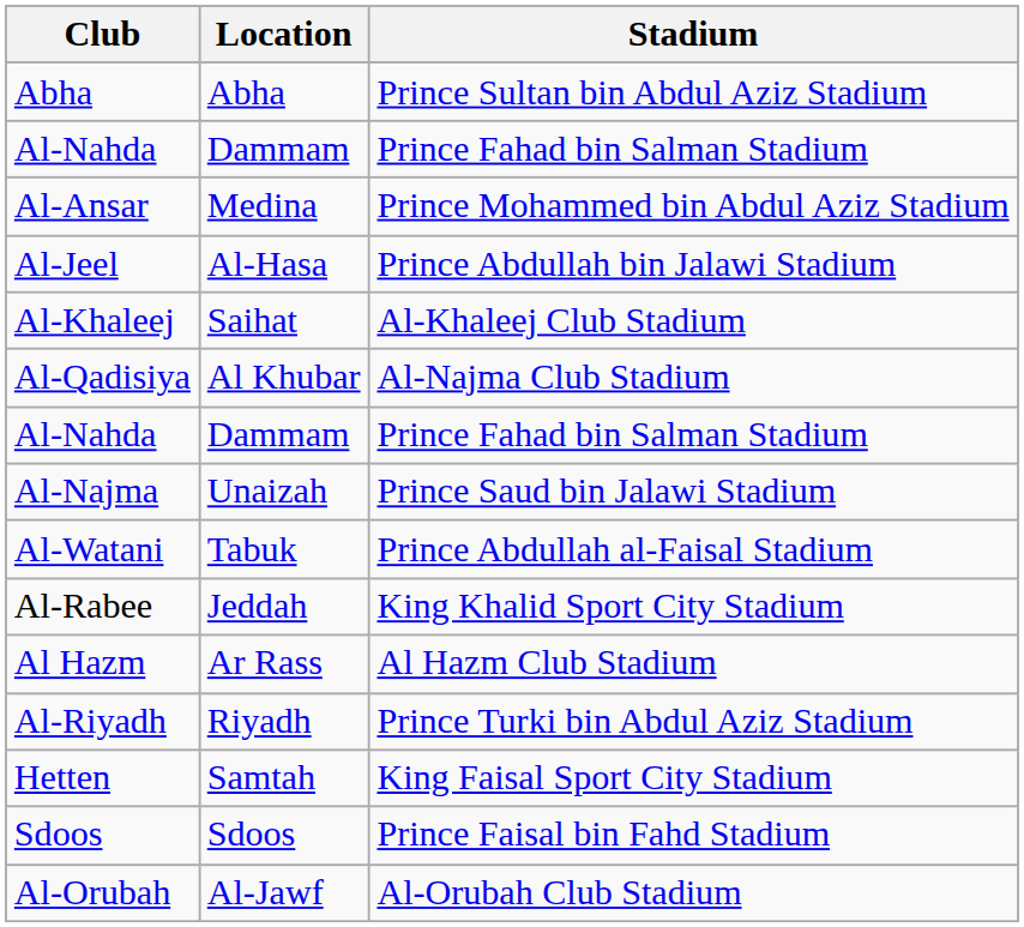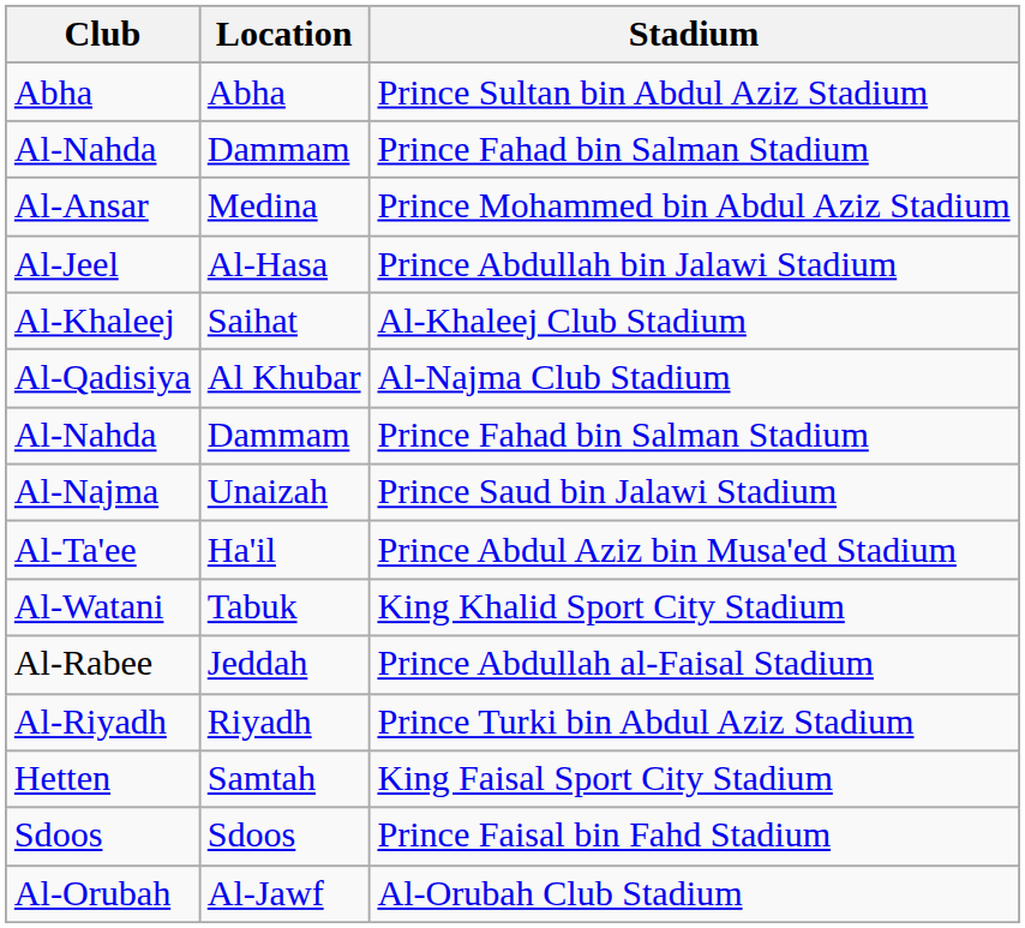+ row: Al-Ta'ee | Ha'il | Prince Abdul Aziz bin Musa'ed Stadium
Al-Watani | Stadium: Prince Abdullah al-Faisal Stadium -> King Khalid Sport City Stadium
Al-Rabee | Stadium: King Khalid Sport City Stadium -> Prince Abdullah al-Faisal Stadium
- row: Al Hazm | Ar Rass | Al Hazm Club Stadium
